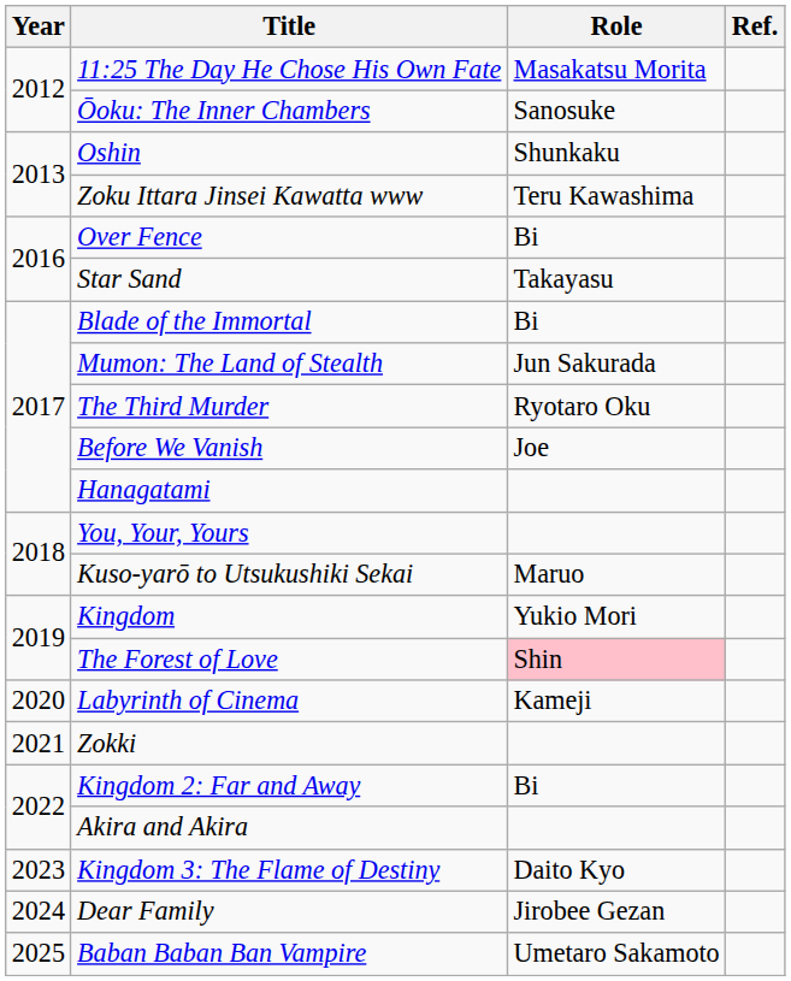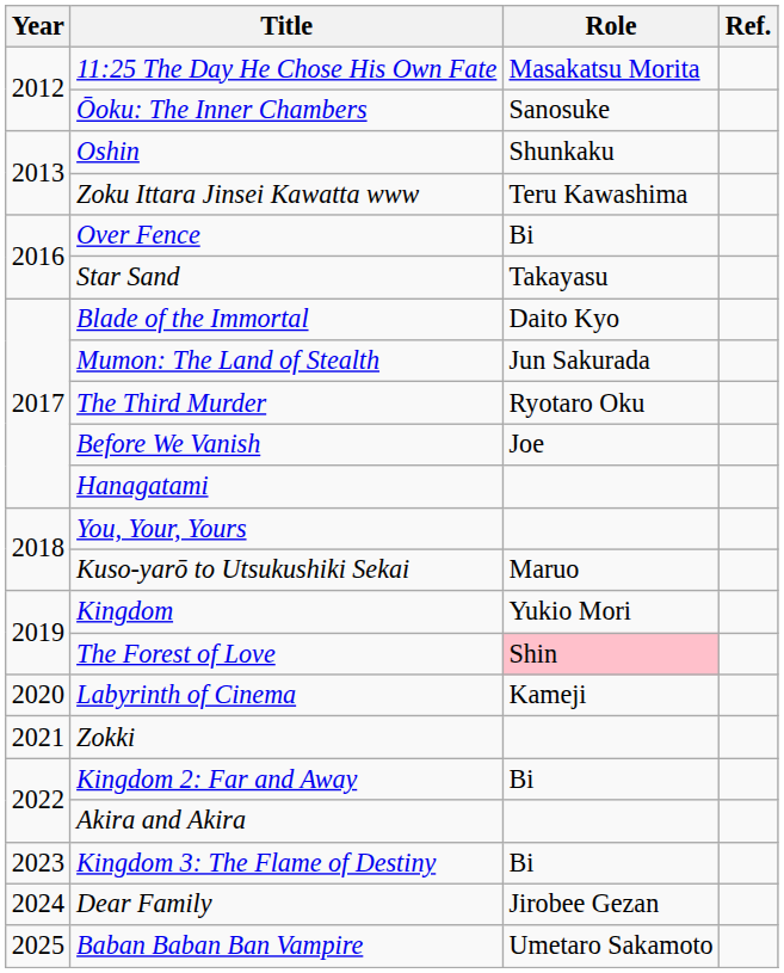Blade of the Immortal | Role: Bi -> Daito Kyo
Kingdom 3: The Flame of Destiny | Role: Daito Kyo -> Bi
